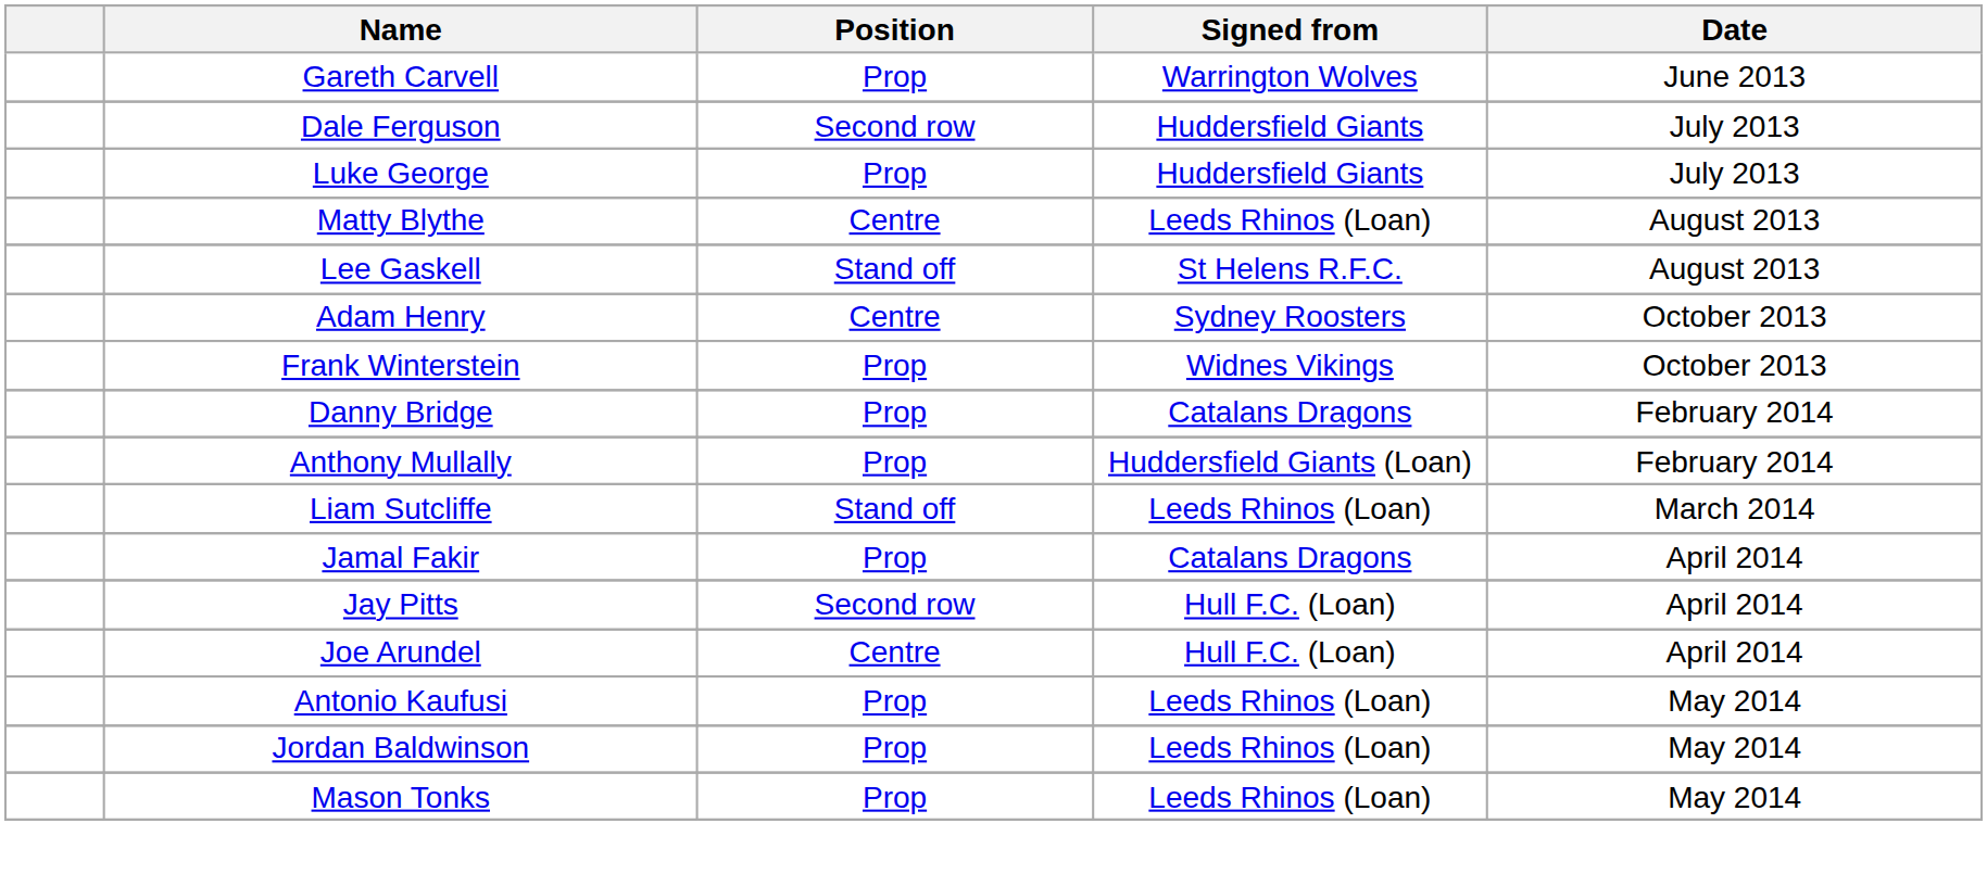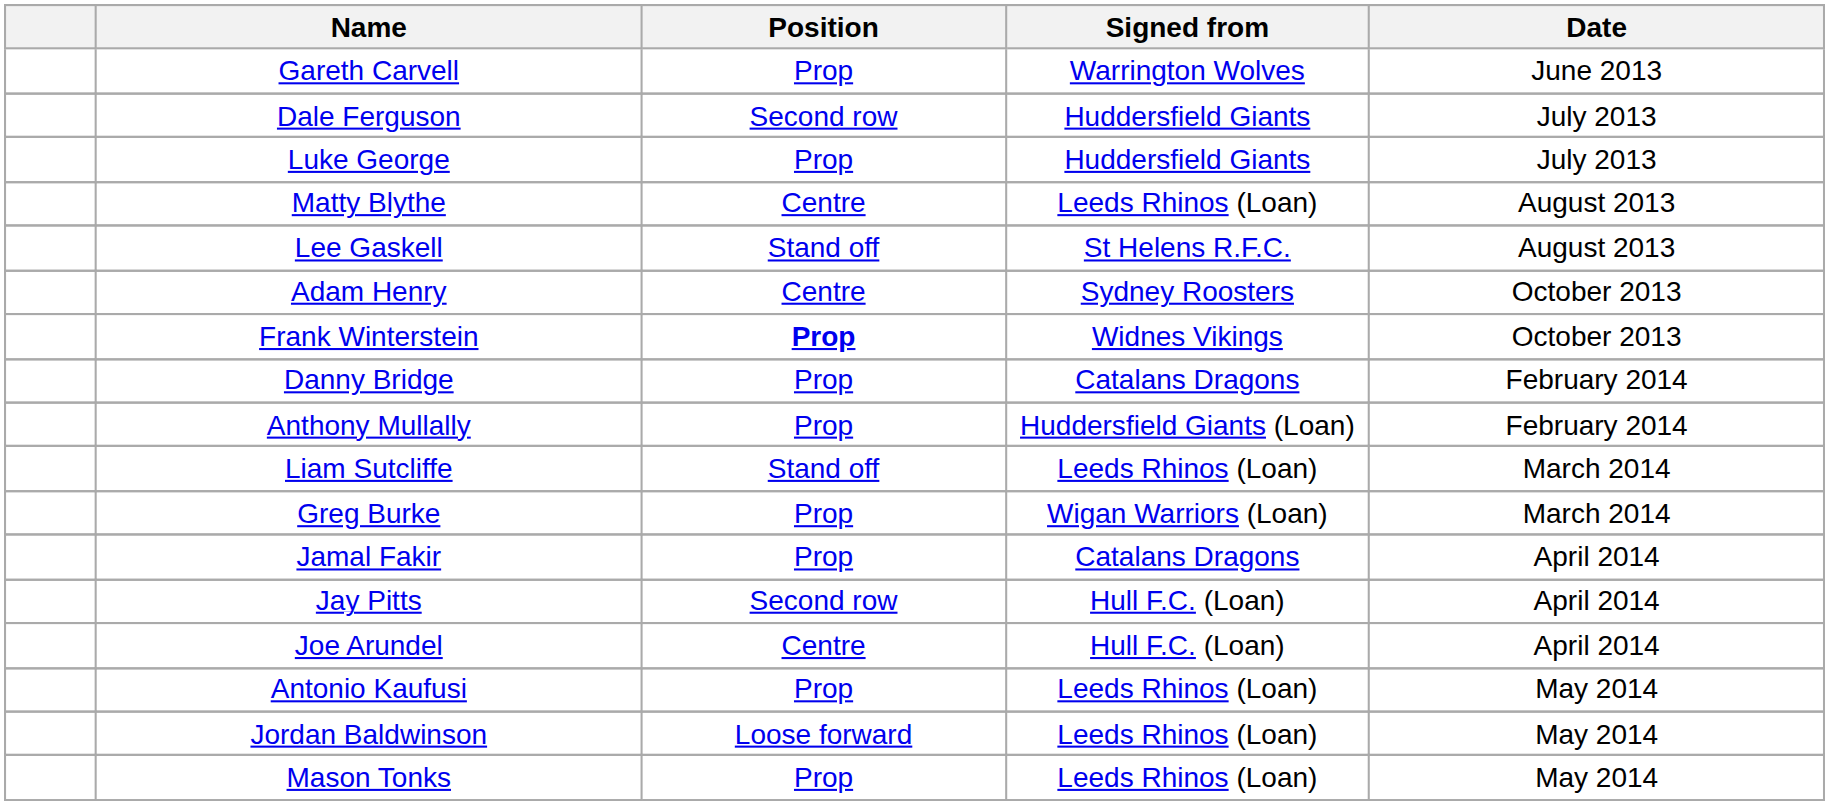Frank Winterstein | Position: normal -> bold
+ row: Greg Burke | Prop | Wigan Warriors (Loan) | March 2014
Jordan Baldwinson | Position: Prop -> Loose forward
